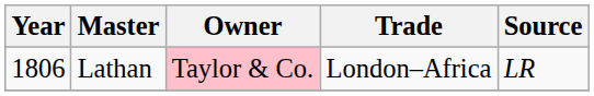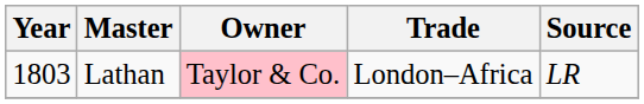Lathan | Year: 1806 -> 1803
